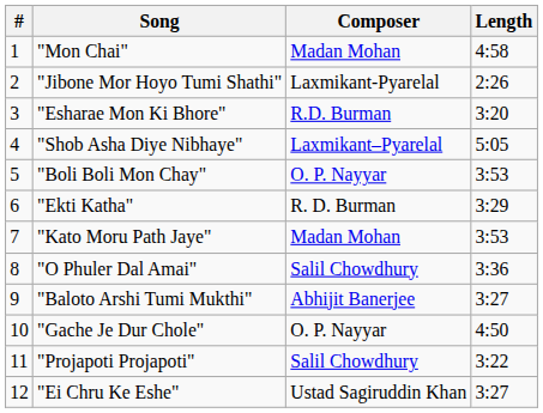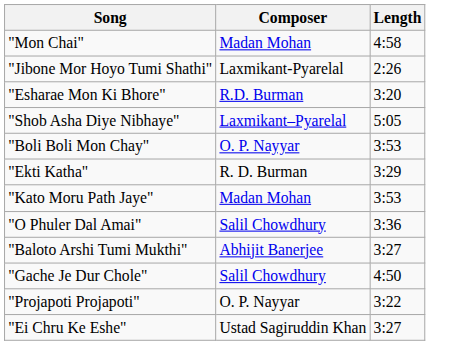- column: # | 1 | 2 | 3 | 4 | 5 | 6 | 7 | 8 | 9 | 10 | 11 | 12
"Gache Je Dur Chole" | Composer: O. P. Nayyar -> Salil Chowdhury
"Projapoti Projapoti" | Composer: Salil Chowdhury -> O. P. Nayyar
